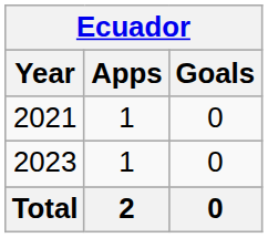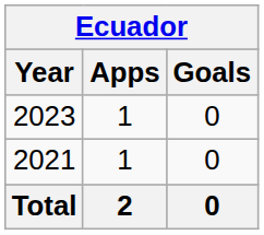rows swapped: 2021 <-> 2023
